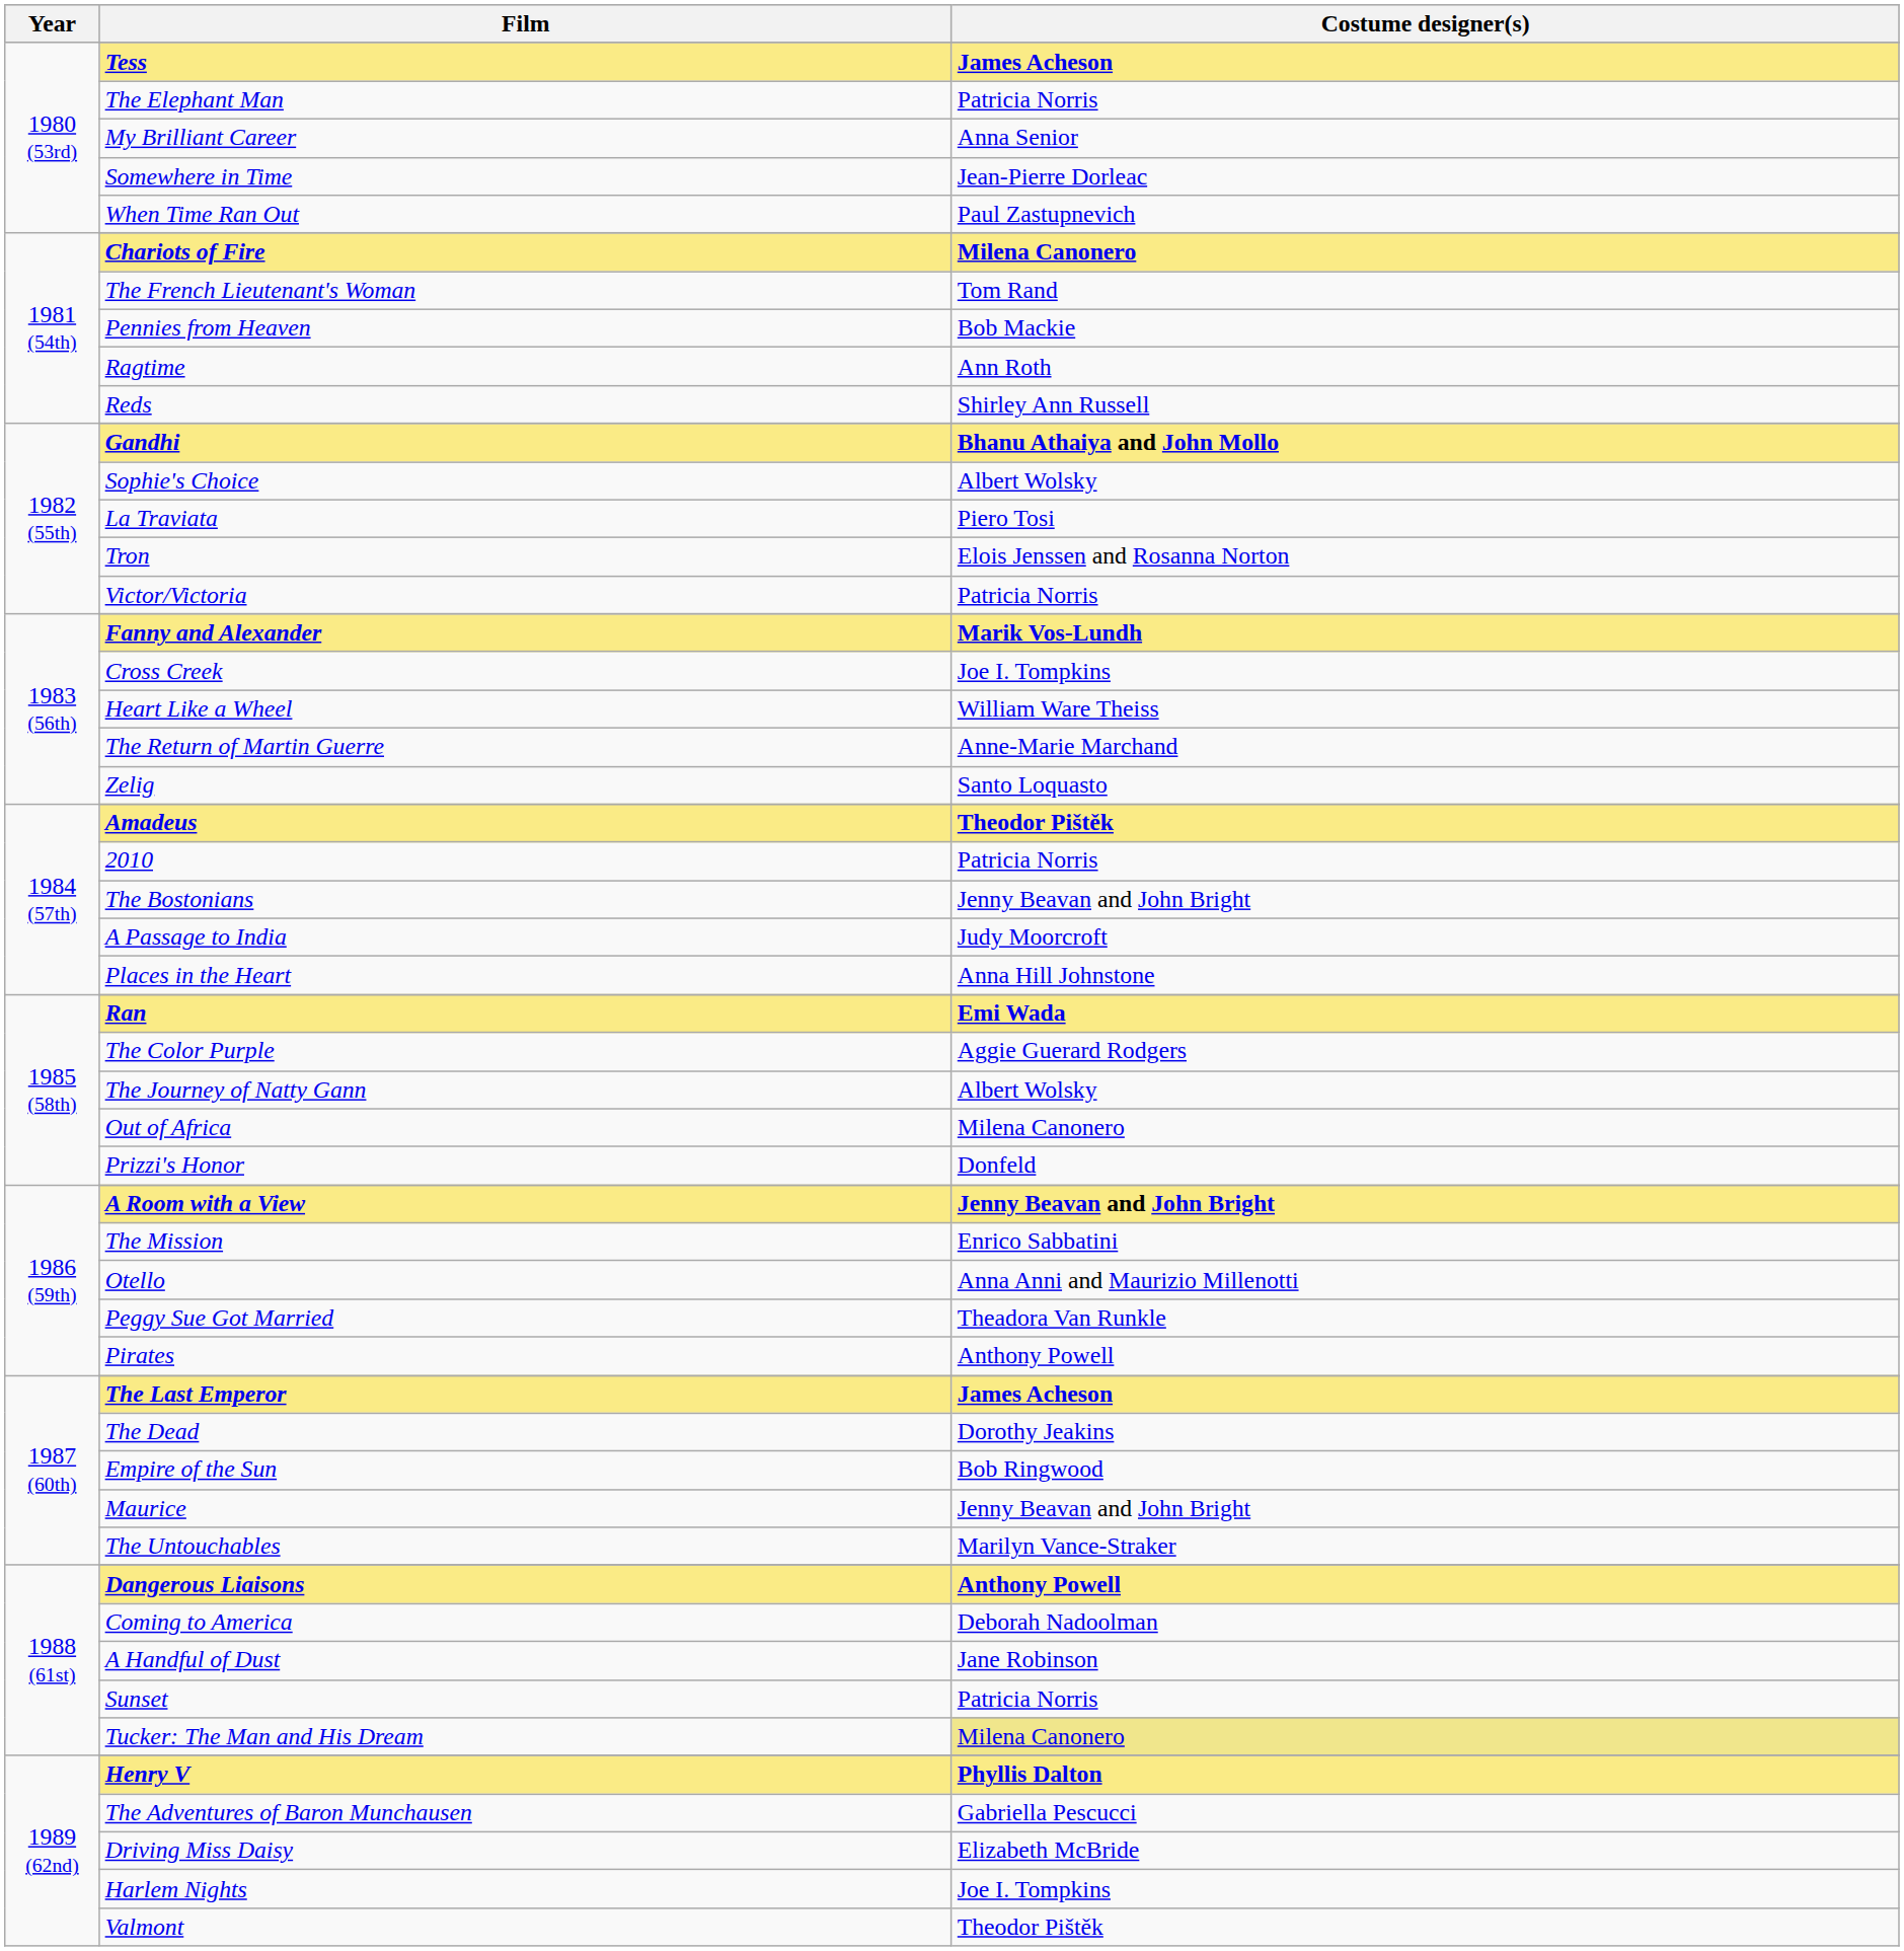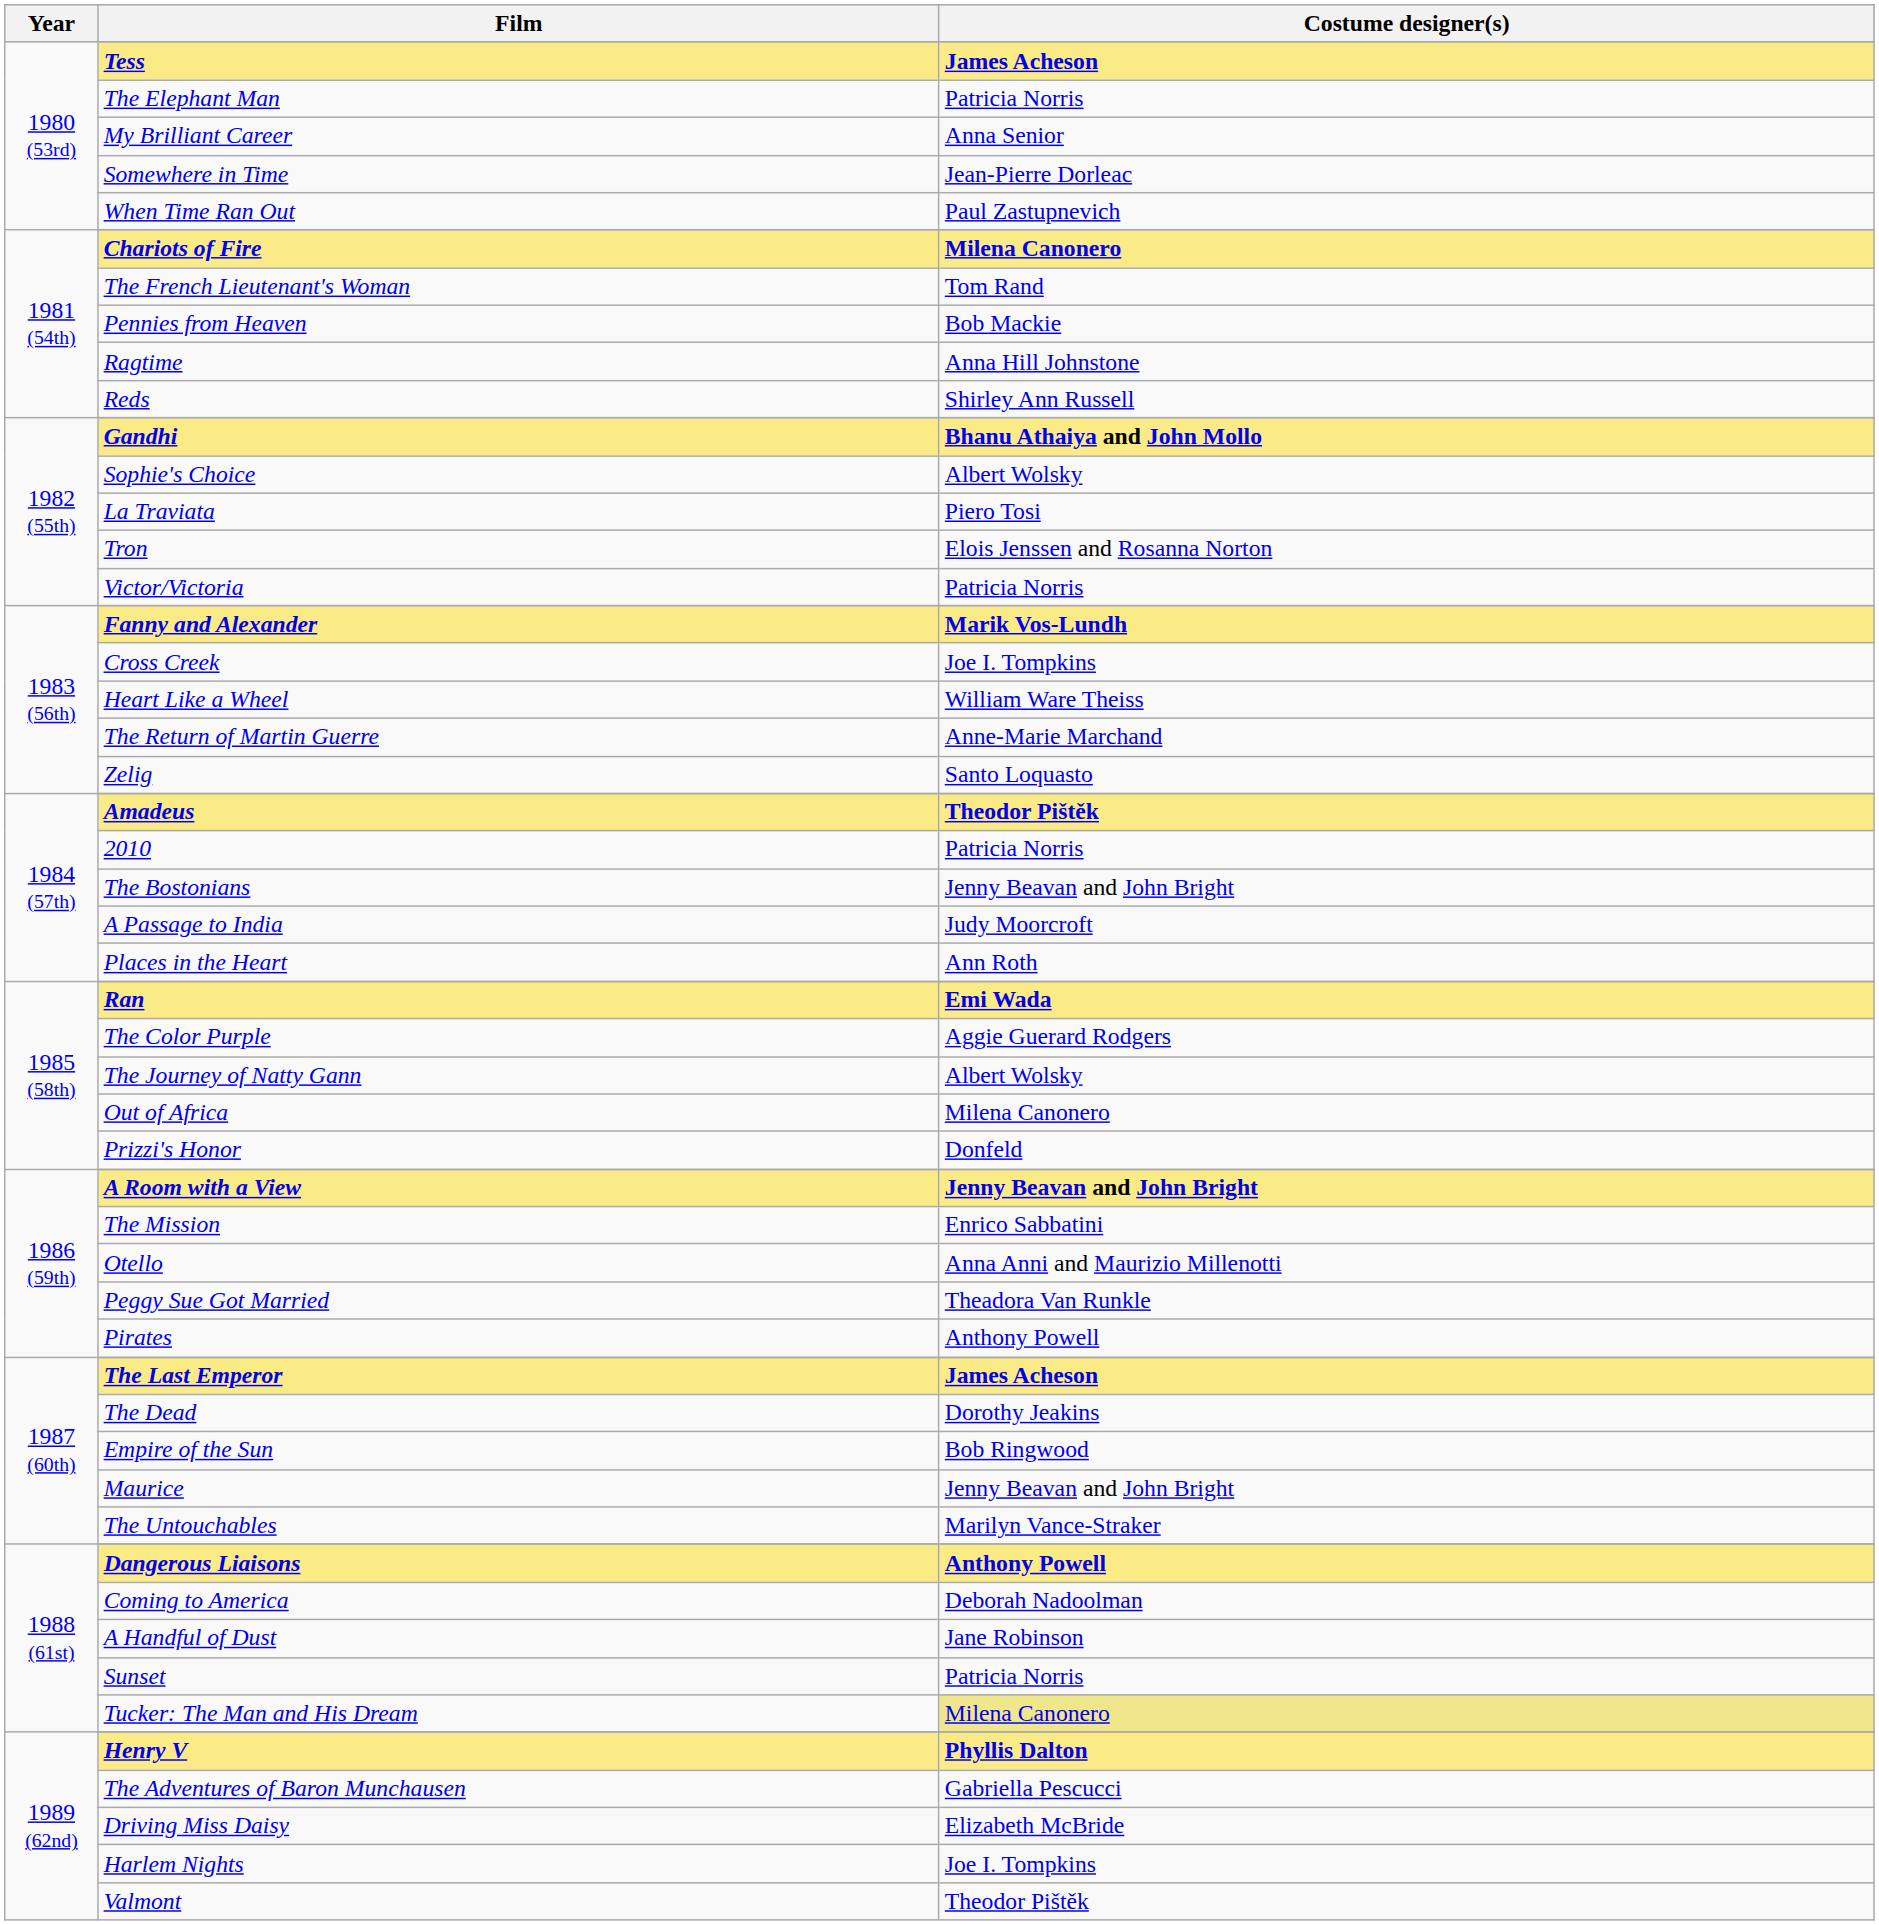Ragtime | Costume designer(s): Ann Roth -> Anna Hill Johnstone
Places in the Heart | Costume designer(s): Anna Hill Johnstone -> Ann Roth
